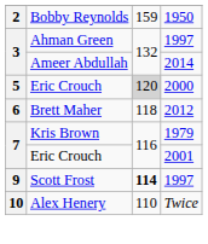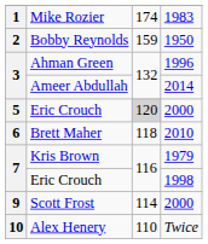+ row: 1 | Mike Rozier | 174 | 1983
Ahman Green | column 4: 1997 -> 1996
Brett Maher | column 4: 2012 -> 2010
7 / Eric Crouch | column 4: 2001 -> 1998
Scott Frost | column 3: bold -> normal
Scott Frost | column 4: 1997 -> 2000
